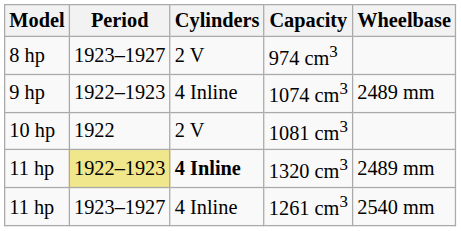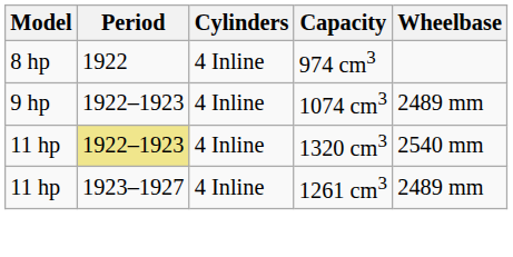974 cm3 | Period: 1923–1927 -> 1922
974 cm3 | Cylinders: 2 V -> 4 Inline
- row: 10 hp | 1922 | 2 V | 1081 cm3
1320 cm3 | Cylinders: bold -> normal
1320 cm3 | Wheelbase: 2489 mm -> 2540 mm
1261 cm3 | Wheelbase: 2540 mm -> 2489 mm
